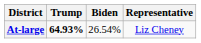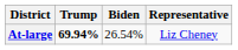At-large | Trump: 64.93% -> 69.94%
